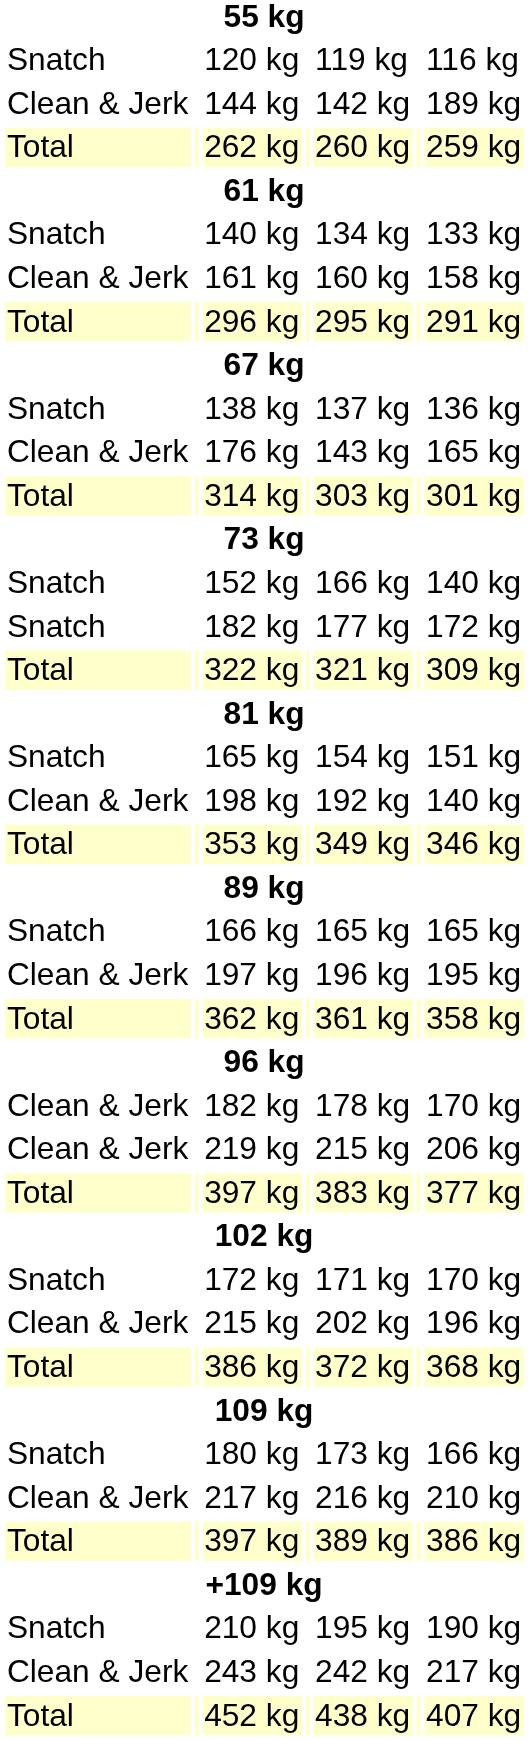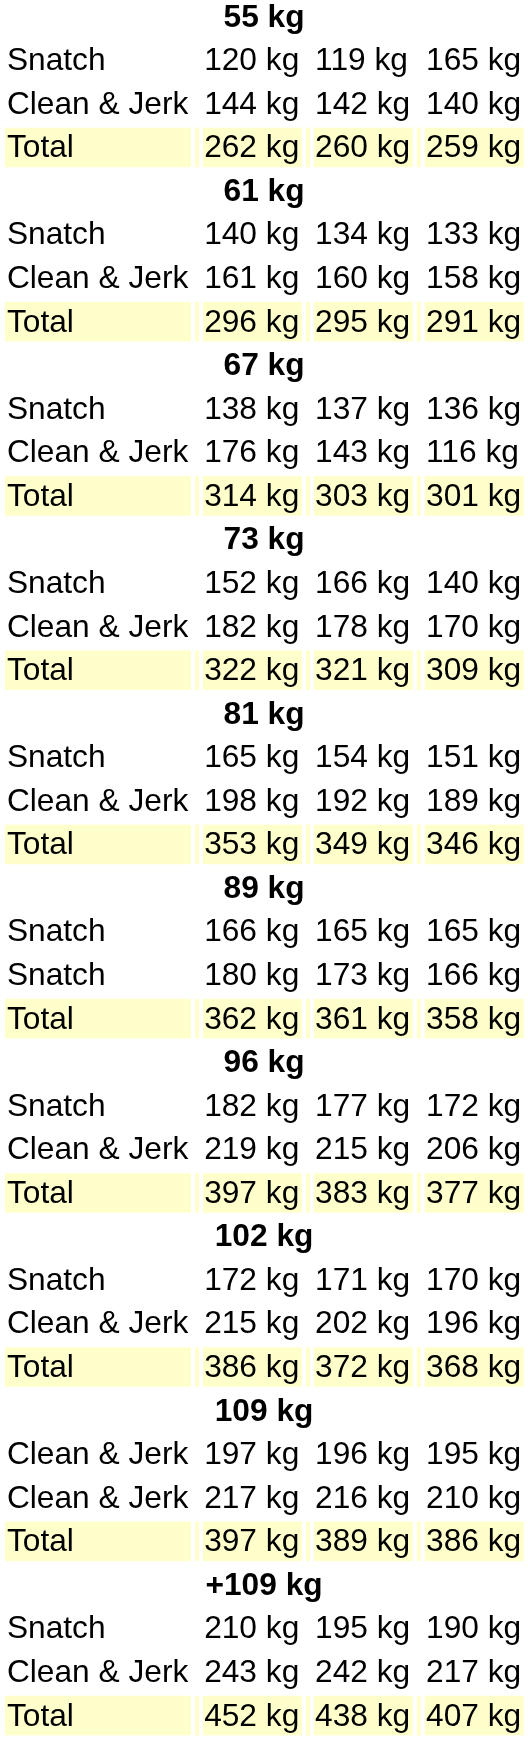120 kg | column 7: 116 kg -> 165 kg
144 kg | column 7: 189 kg -> 140 kg
176 kg | column 7: 165 kg -> 116 kg
rows swapped: Clean & Jerk / 182 kg <-> Snatch / 182 kg
198 kg | column 7: 140 kg -> 189 kg
rows swapped: 197 kg <-> 180 kg
